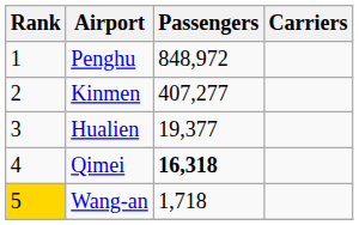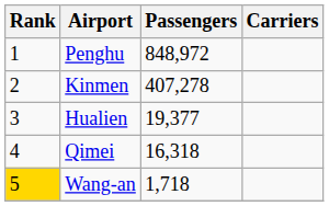Kinmen | Passengers: 407,277 -> 407,278
Qimei | Passengers: bold -> normal
